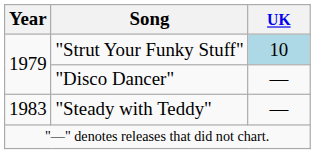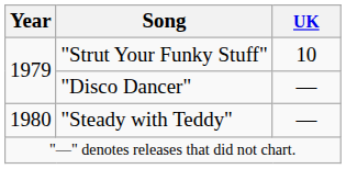"Strut Your Funky Stuff" | UK: lightblue background -> no background
"Steady with Teddy" | Year: 1983 -> 1980
